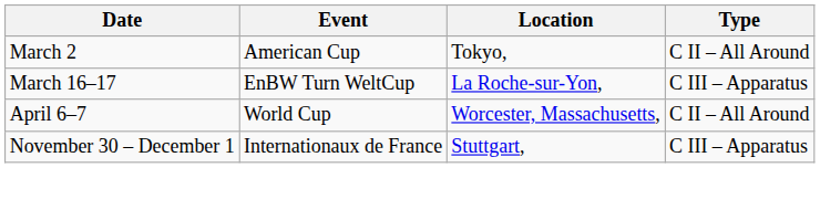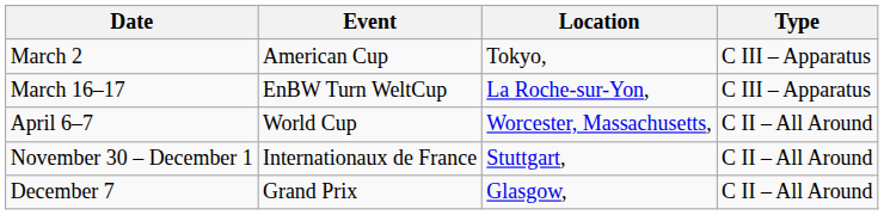March 2 | Type: C II – All Around -> C III – Apparatus
November 30 – December 1 | Type: C III – Apparatus -> C II – All Around
+ row: December 7 | Grand Prix | Glasgow, | C II – All Around
